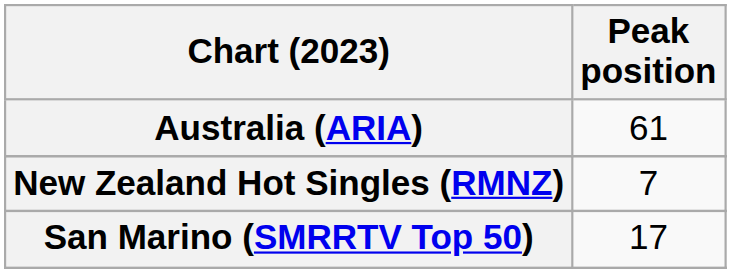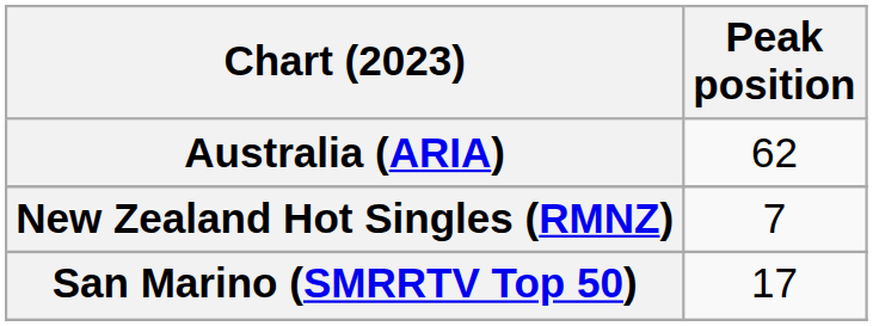Australia (ARIA) | Peak position: 61 -> 62
